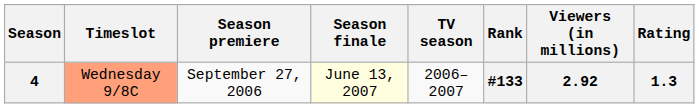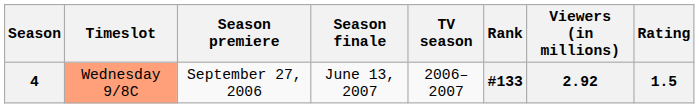4 | Season finale: lightyellow background -> no background
4 | Rating: 1.3 -> 1.5
